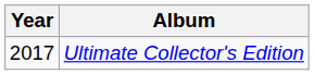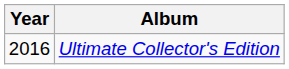Ultimate Collector's Edition | Year: 2017 -> 2016
